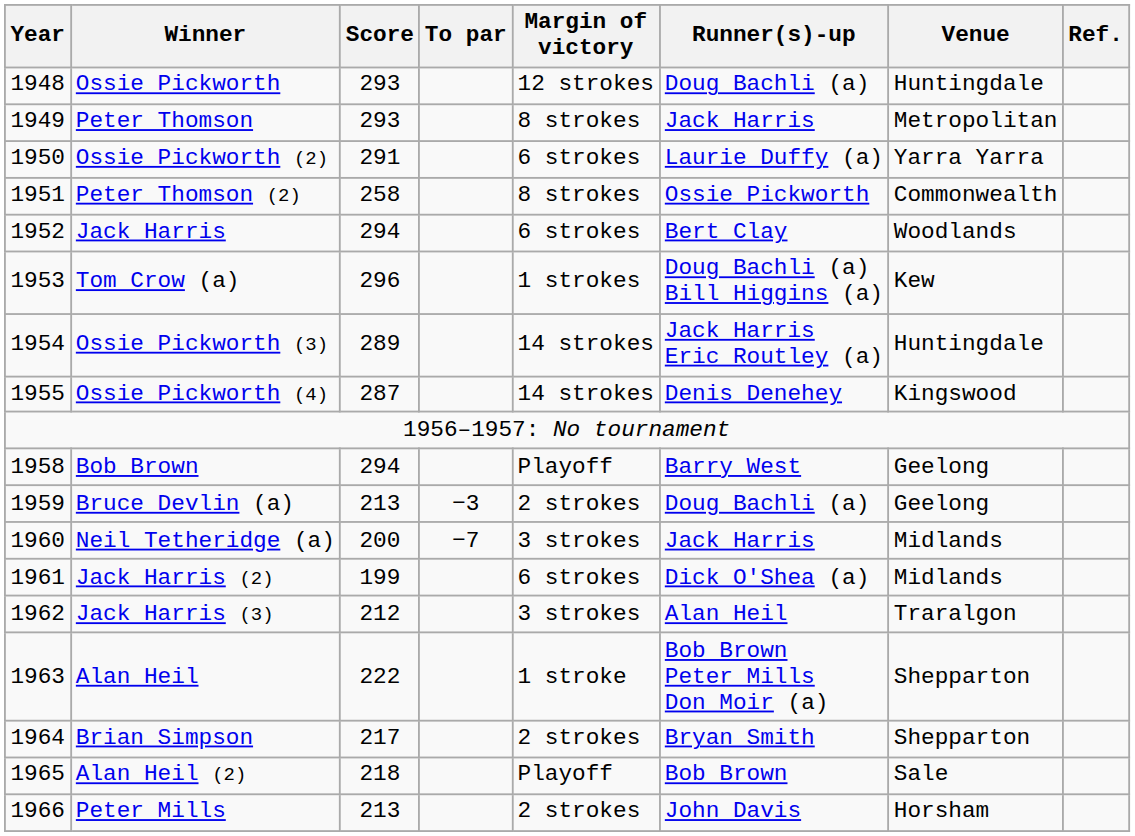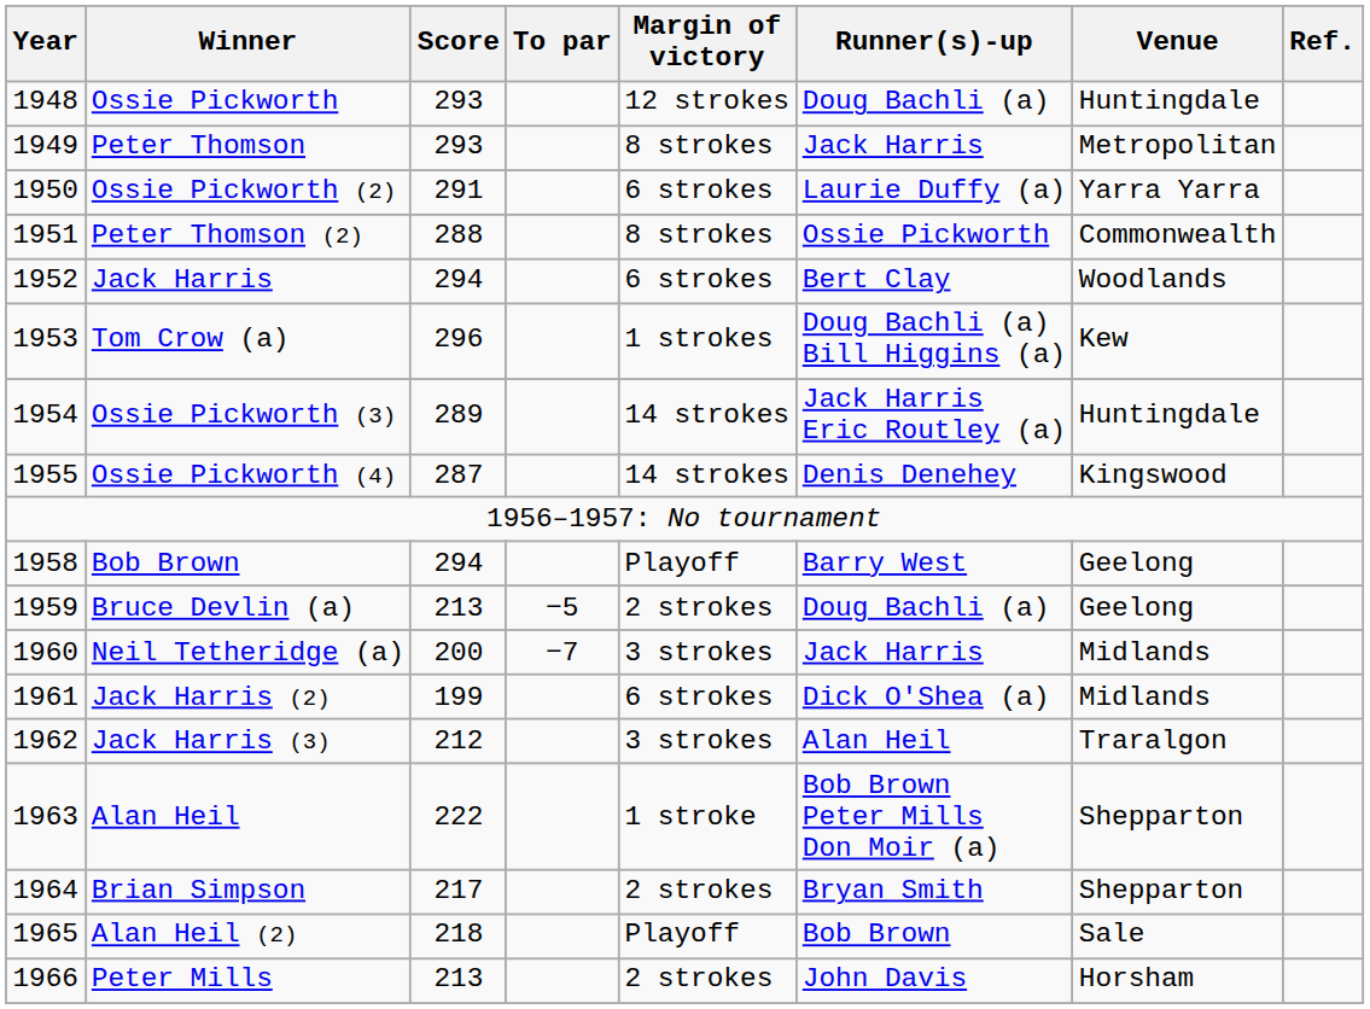Peter Thomson (2) | Score: 258 -> 288
Bruce Devlin (a) | To par: −3 -> −5
